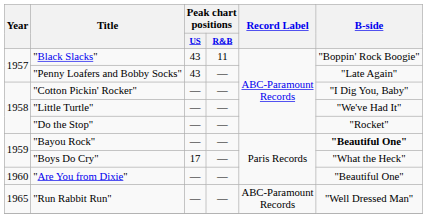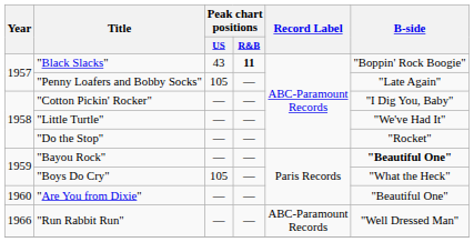"Black Slacks" | Peak chart positions / R&B: normal -> bold
"Penny Loafers and Bobby Socks" | Peak chart positions / US: 43 -> 105
"Boys Do Cry" | Peak chart positions / US: 17 -> 105
"Run Rabbit Run" | Year: 1965 -> 1966
